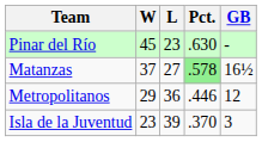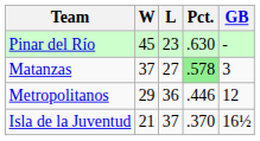Matanzas | GB: 16½ -> 3
Isla de la Juventud | W: 23 -> 21
Isla de la Juventud | L: 39 -> 37
Isla de la Juventud | GB: 3 -> 16½
